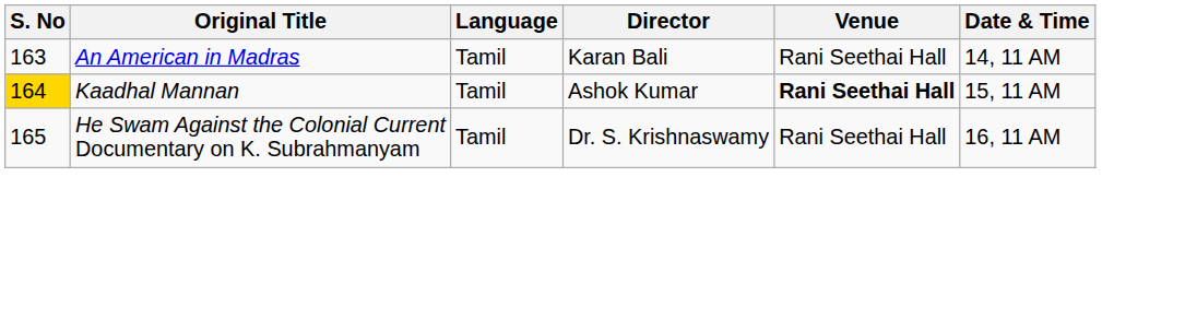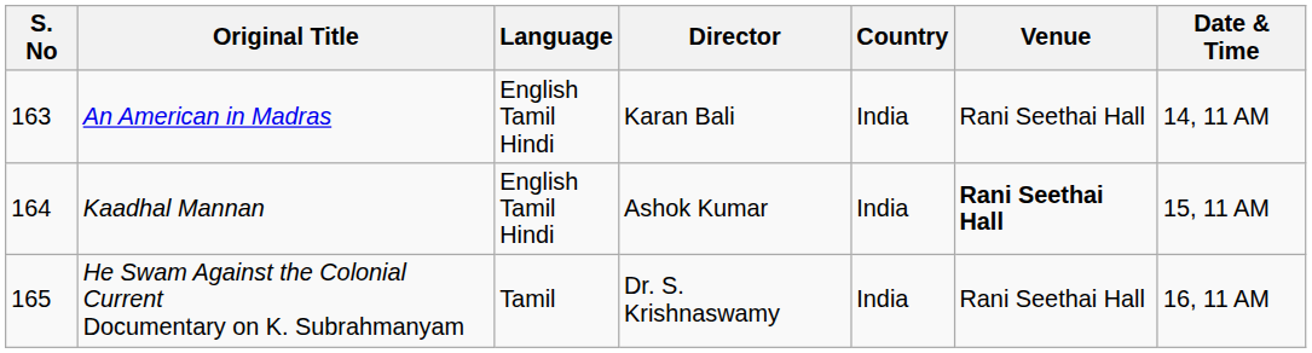+ column: Country | India | India | India
An American in Madras | Language: Tamil -> English Tamil Hindi
Kaadhal Mannan | S. No: gold background -> no background
Kaadhal Mannan | Language: Tamil -> English Tamil Hindi
